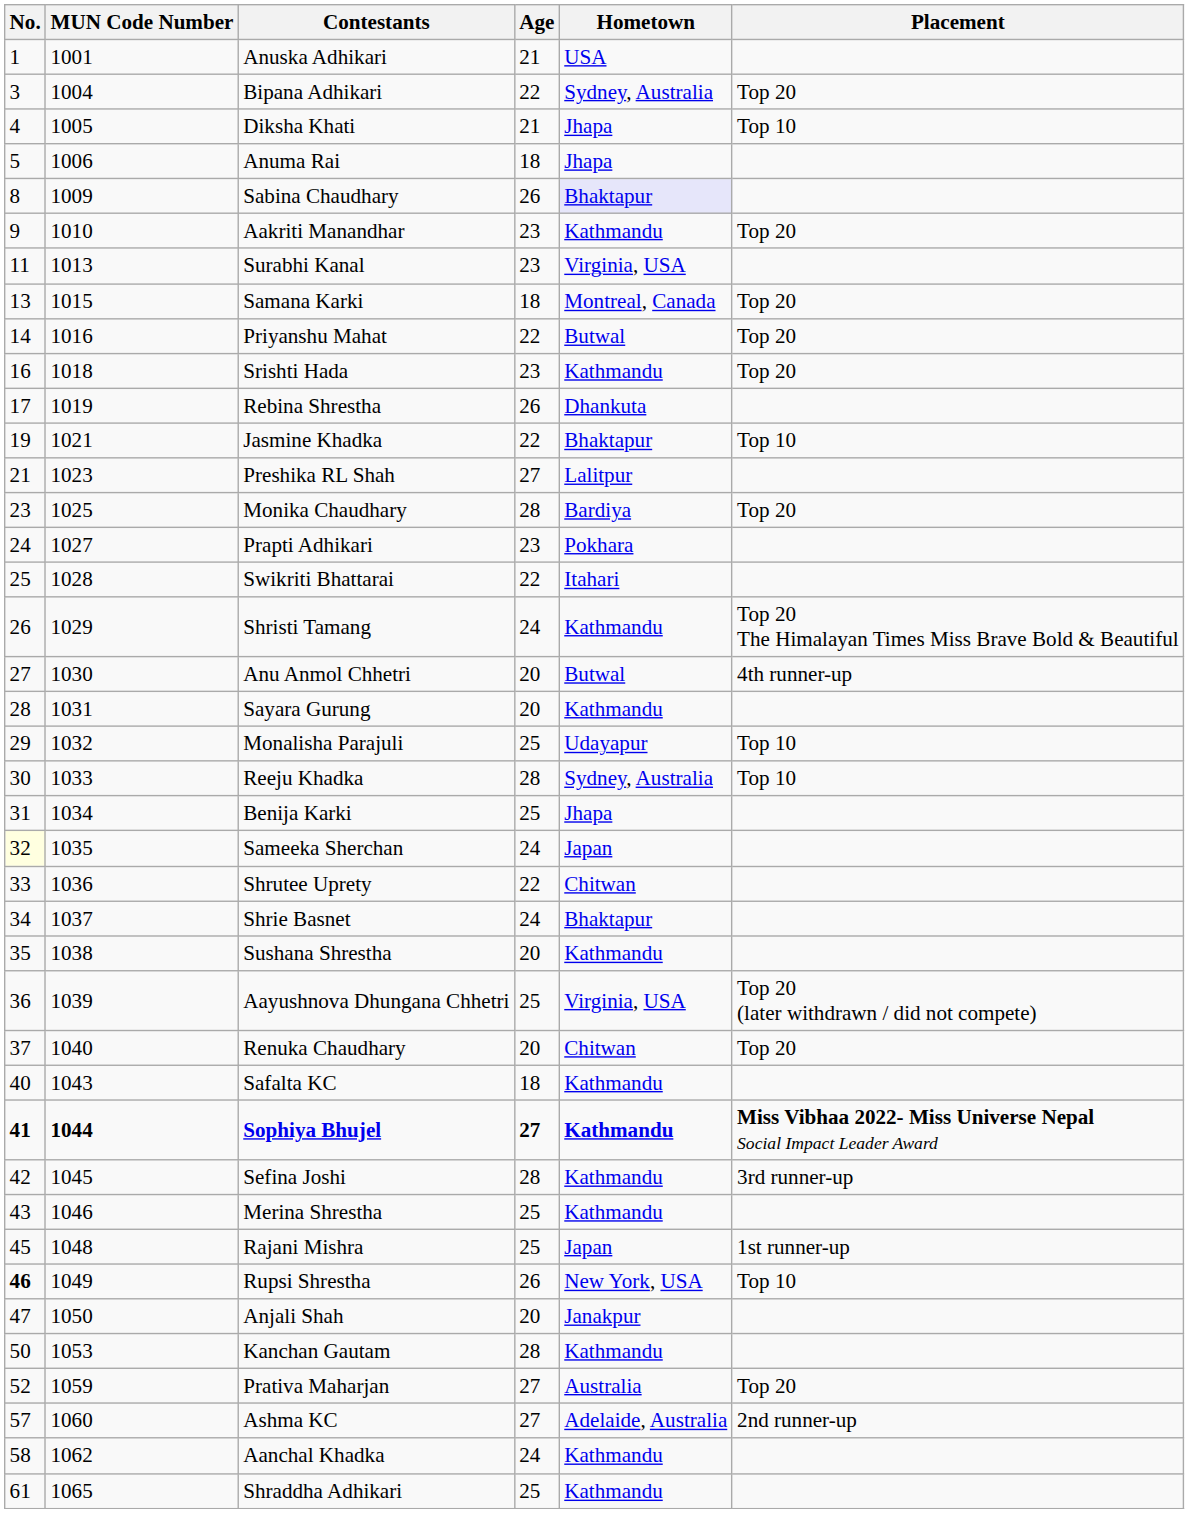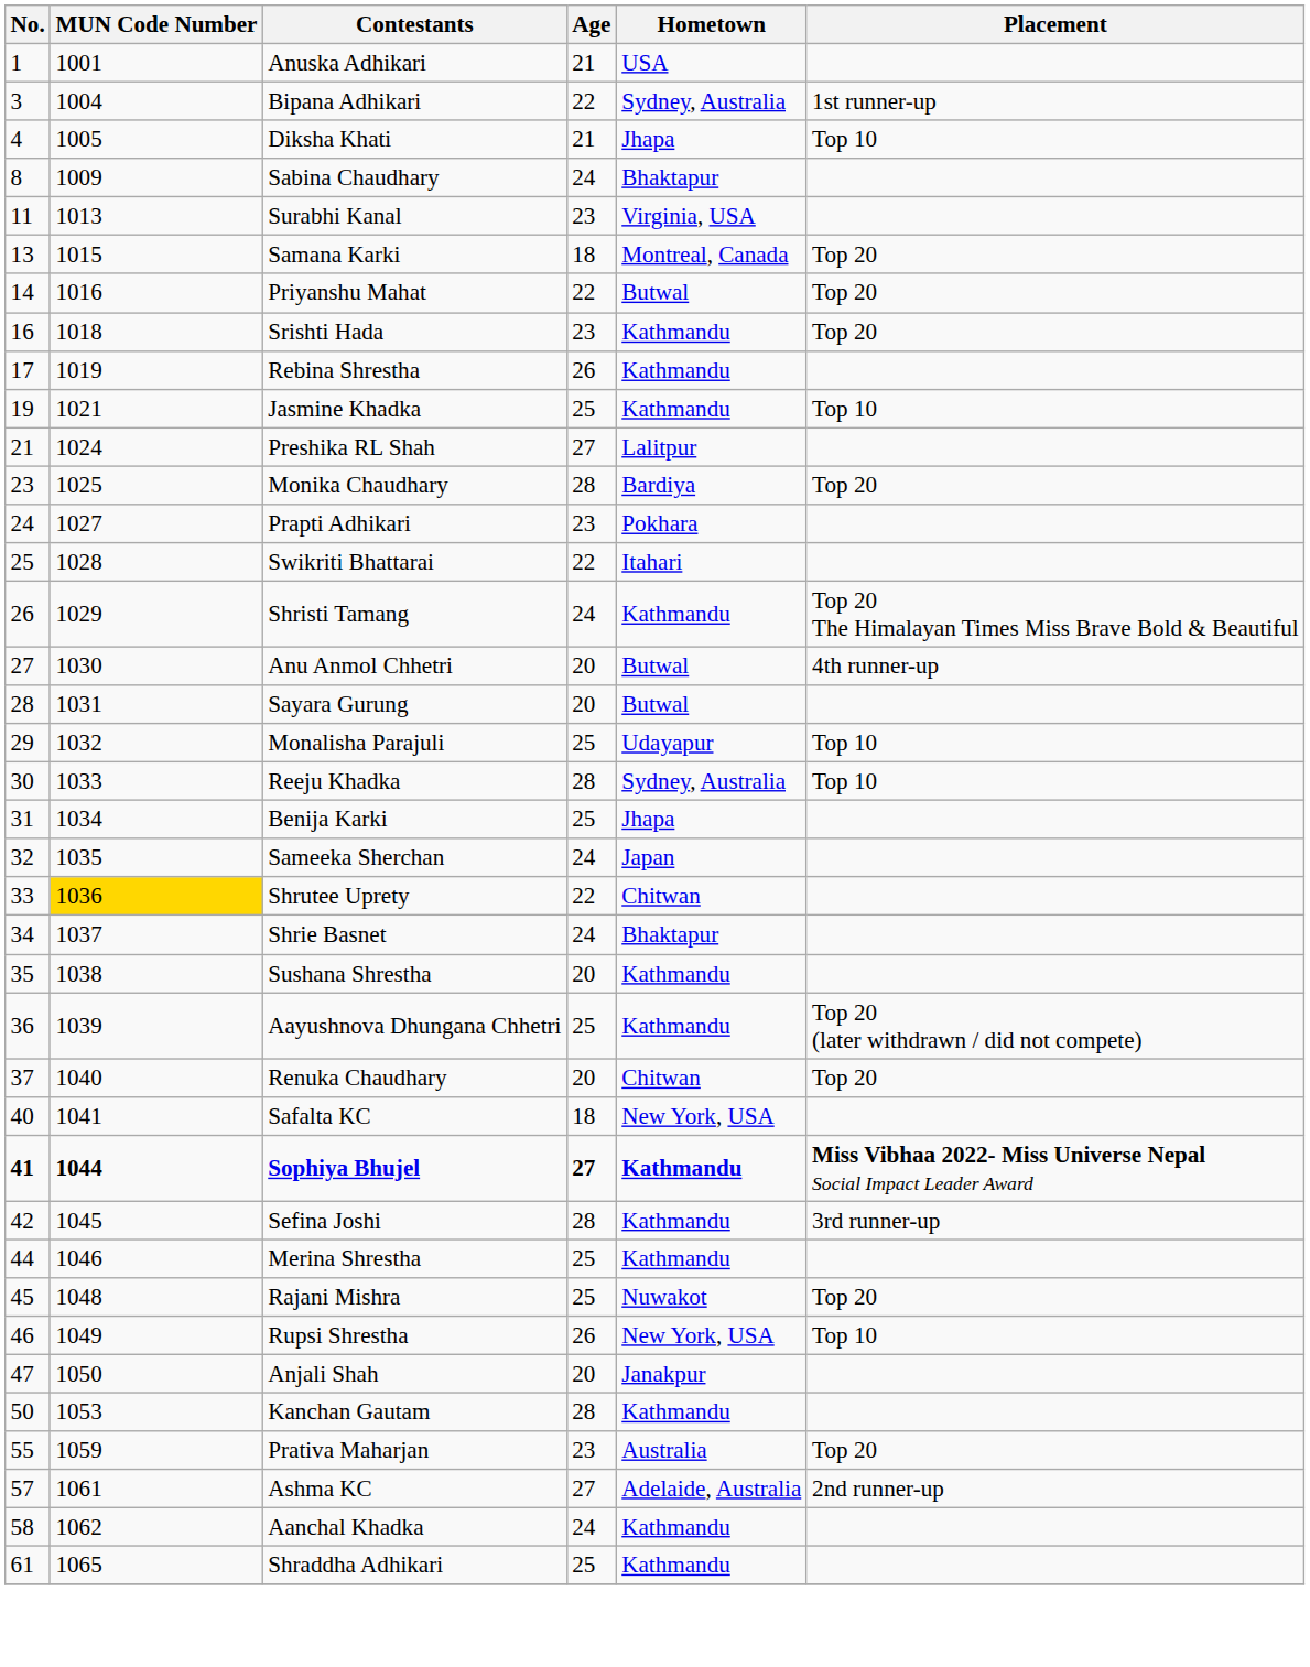Bipana Adhikari | Placement: Top 20 -> 1st runner-up
- row: 5 | 1006 | Anuma Rai | 18 | Jhapa
Sabina Chaudhary | Age: 26 -> 24
Sabina Chaudhary | Hometown: lavender background -> no background
- row: 9 | 1010 | Aakriti Manandhar | 23 | Kathmandu | Top 20
Rebina Shrestha | Hometown: Dhankuta -> Kathmandu
Jasmine Khadka | Age: 22 -> 25
Jasmine Khadka | Hometown: Bhaktapur -> Kathmandu
Preshika RL Shah | MUN Code Number: 1023 -> 1024
Sayara Gurung | Hometown: Kathmandu -> Butwal
Sameeka Sherchan | No.: lightyellow background -> no background
Shrutee Uprety | MUN Code Number: no background -> gold background
Aayushnova Dhungana Chhetri | Hometown: Virginia, USA -> Kathmandu
Safalta KC | MUN Code Number: 1043 -> 1041
Safalta KC | Hometown: Kathmandu -> New York, USA
Merina Shrestha | No.: 43 -> 44
Rajani Mishra | Hometown: Japan -> Nuwakot
Rajani Mishra | Placement: 1st runner-up -> Top 20
Rupsi Shrestha | No.: bold -> normal
Prativa Maharjan | No.: 52 -> 55
Prativa Maharjan | Age: 27 -> 23
Ashma KC | MUN Code Number: 1060 -> 1061
